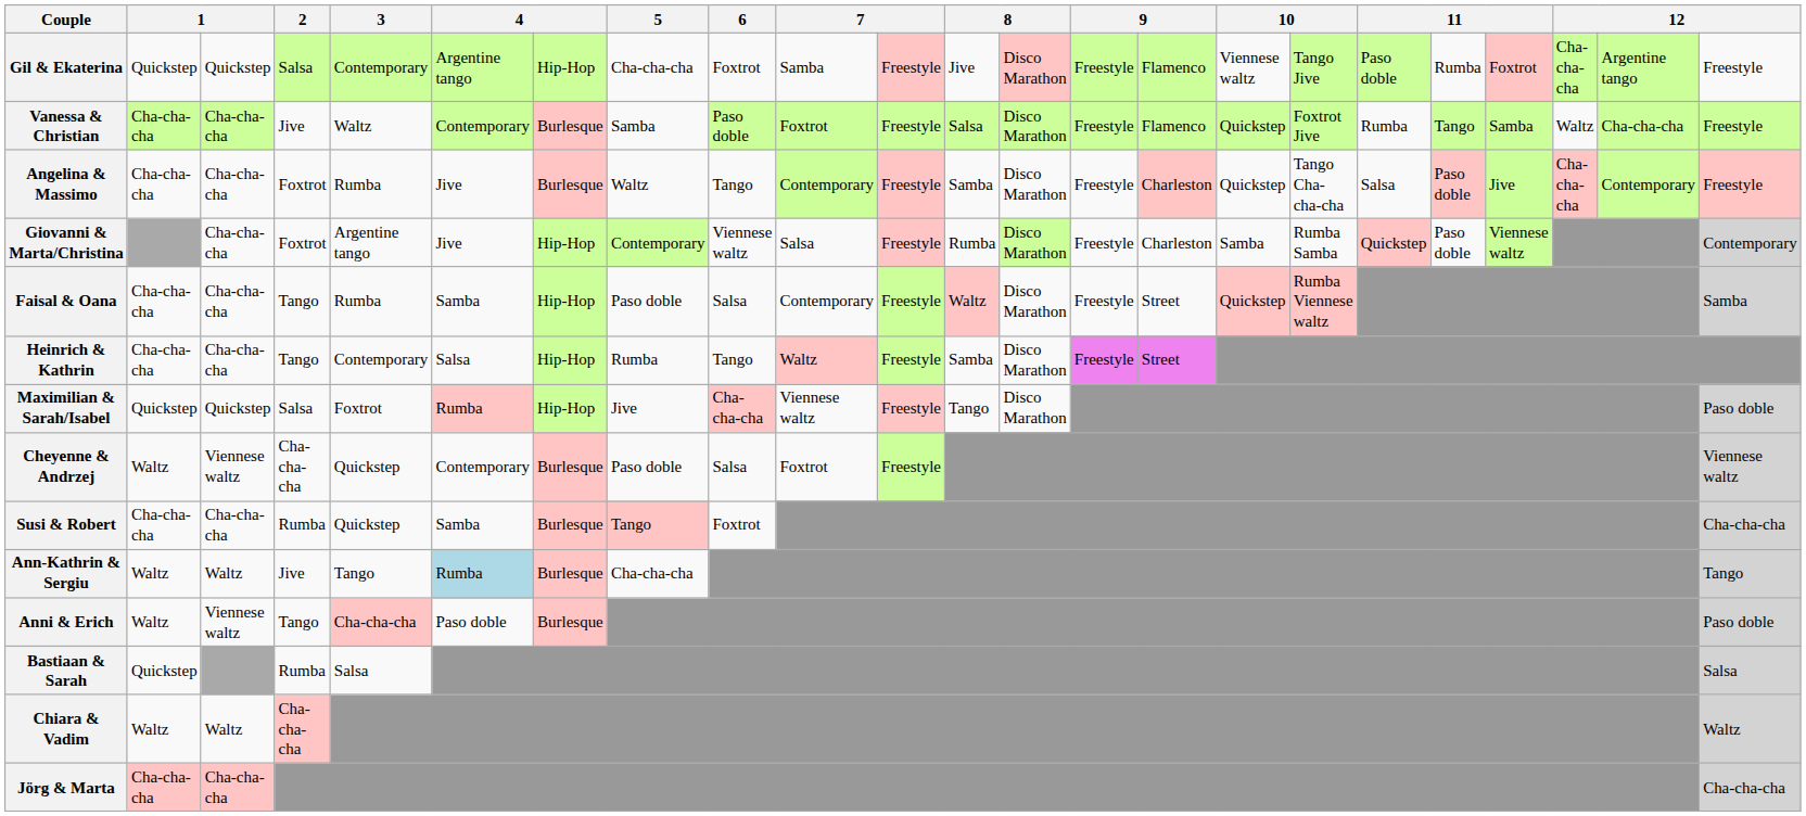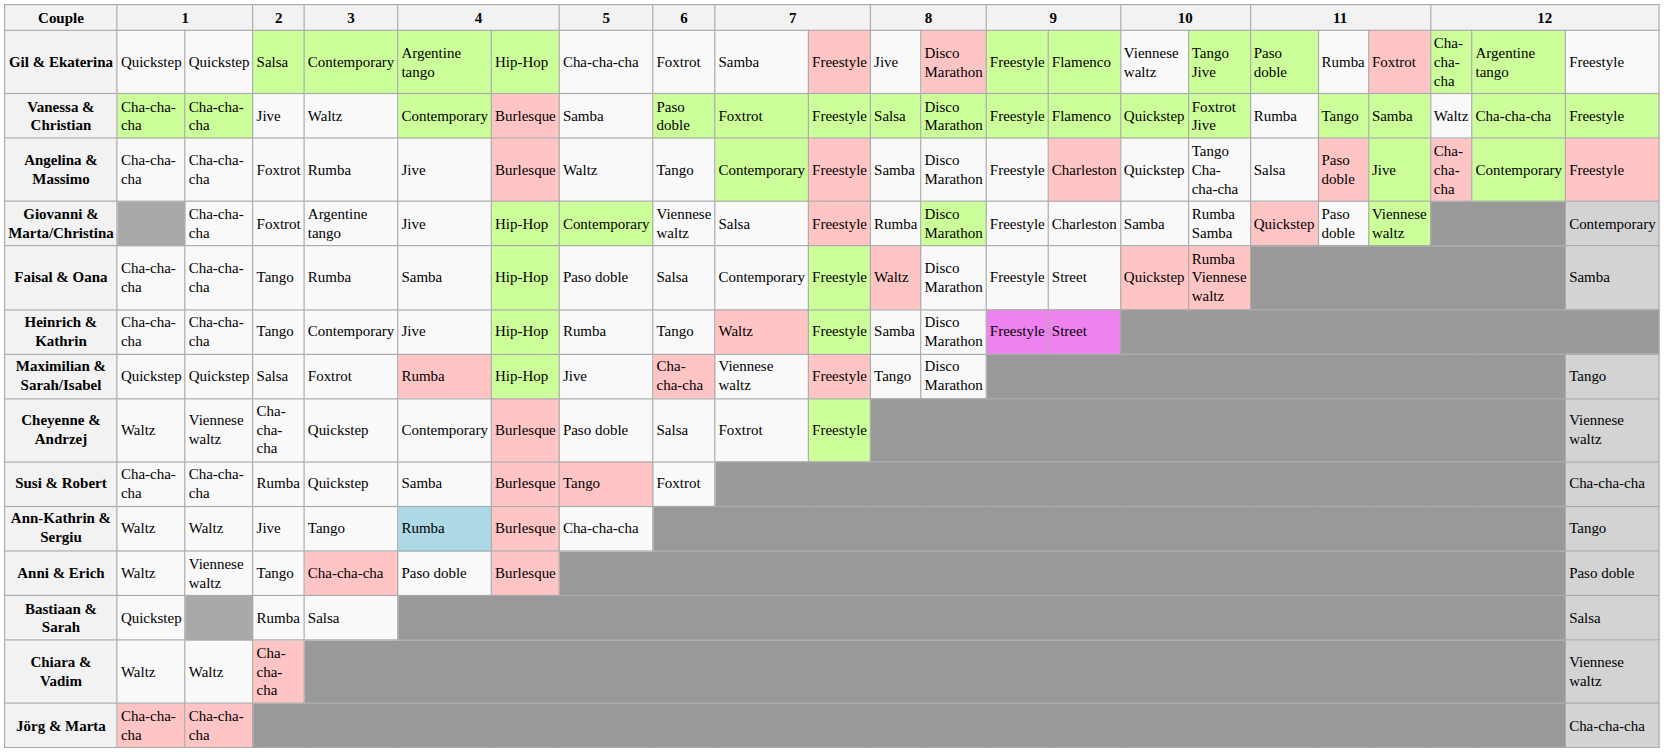Heinrich & Kathrin | column 6: Salsa -> Jive
Maximilian & Sarah/Isabel | column 23: Paso doble -> Tango
Chiara & Vadim | column 23: Waltz -> Viennese waltz
